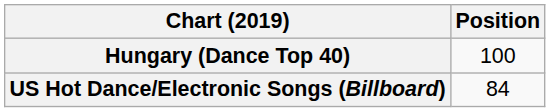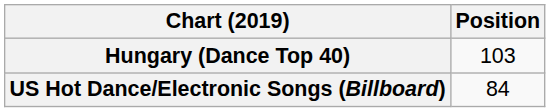Hungary (Dance Top 40) | Position: 100 -> 103
